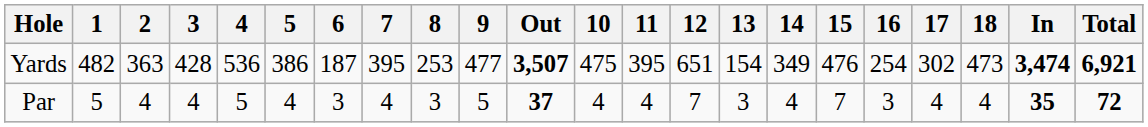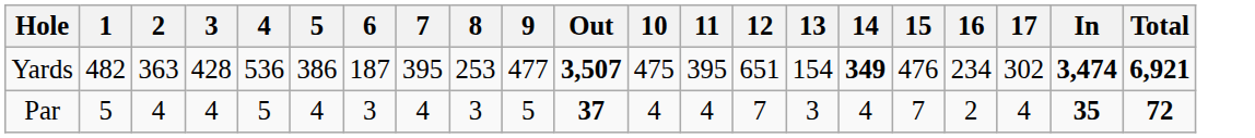- column: 18 | 473 | 4
Yards | 14: normal -> bold
Yards | 16: 254 -> 234
Par | 16: 3 -> 2
